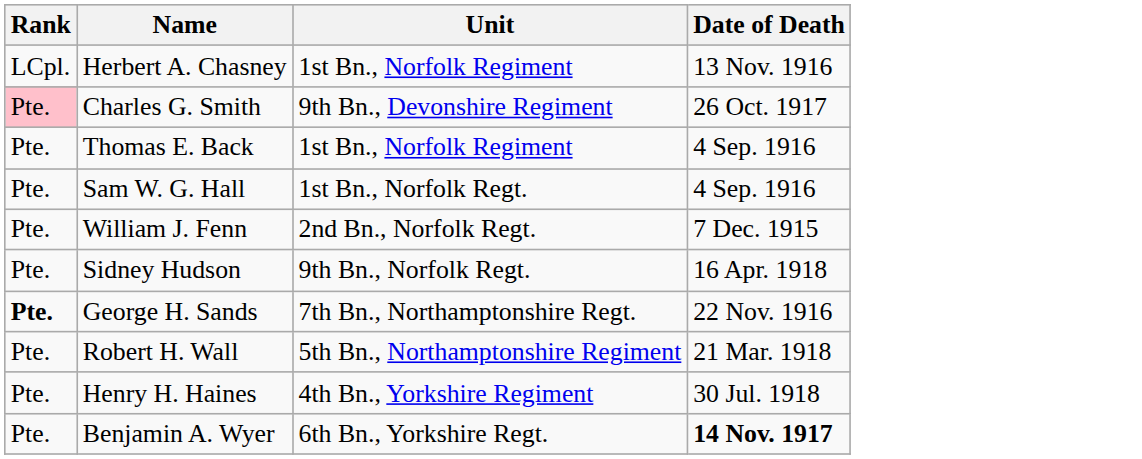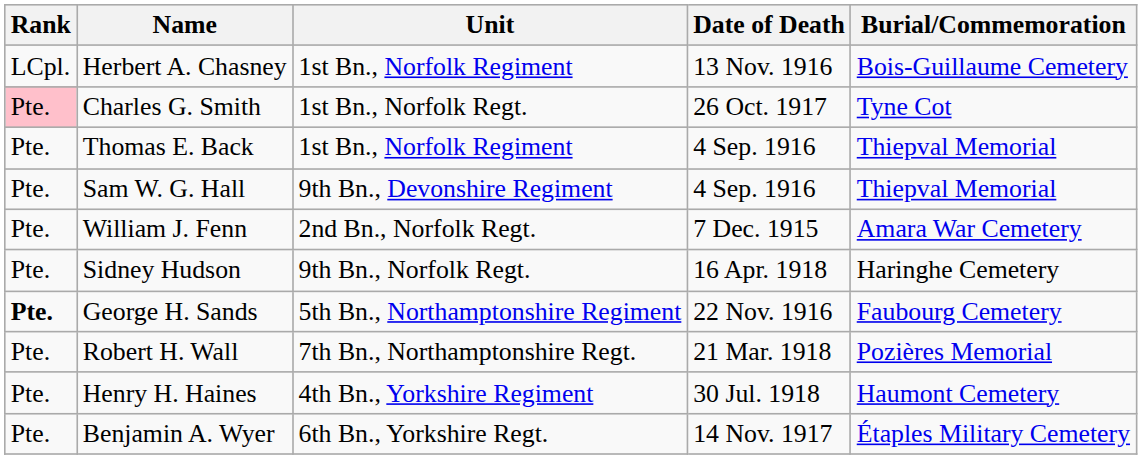+ column: Burial/Commemoration | Bois-Guillaume Cemetery | Tyne Cot | Thiepval Memorial | Thiepval Memorial | Amara War Cemetery | Haringhe Cemetery | Faubourg Cemetery | Pozières Memorial | Haumont Cemetery | Étaples Military Cemetery
Charles G. Smith | Unit: 9th Bn., Devonshire Regiment -> 1st Bn., Norfolk Regt.
Sam W. G. Hall | Unit: 1st Bn., Norfolk Regt. -> 9th Bn., Devonshire Regiment
George H. Sands | Unit: 7th Bn., Northamptonshire Regt. -> 5th Bn., Northamptonshire Regiment
Robert H. Wall | Unit: 5th Bn., Northamptonshire Regiment -> 7th Bn., Northamptonshire Regt.
Benjamin A. Wyer | Date of Death: bold -> normal
